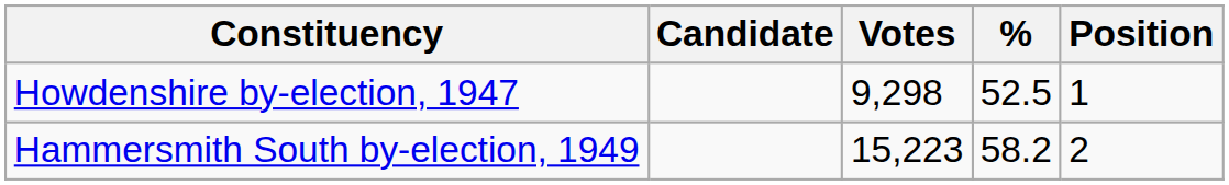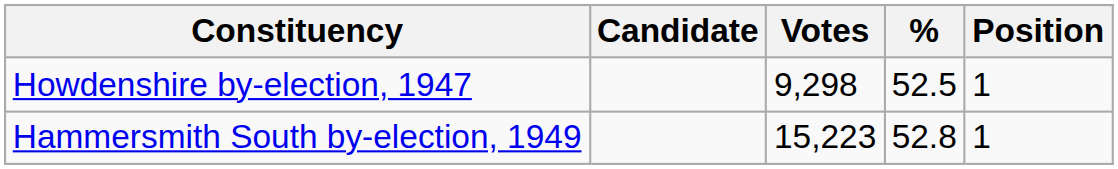Hammersmith South by-election, 1949 | %: 58.2 -> 52.8
Hammersmith South by-election, 1949 | Position: 2 -> 1
